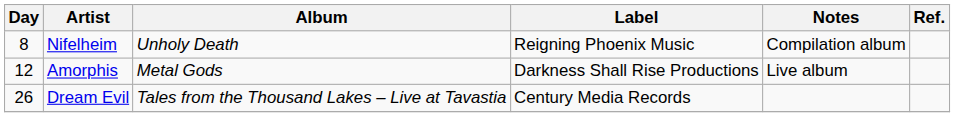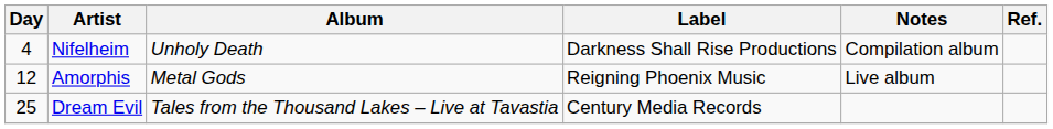Nifelheim | Day: 8 -> 4
Nifelheim | Label: Reigning Phoenix Music -> Darkness Shall Rise Productions
Amorphis | Label: Darkness Shall Rise Productions -> Reigning Phoenix Music
Dream Evil | Day: 26 -> 25
